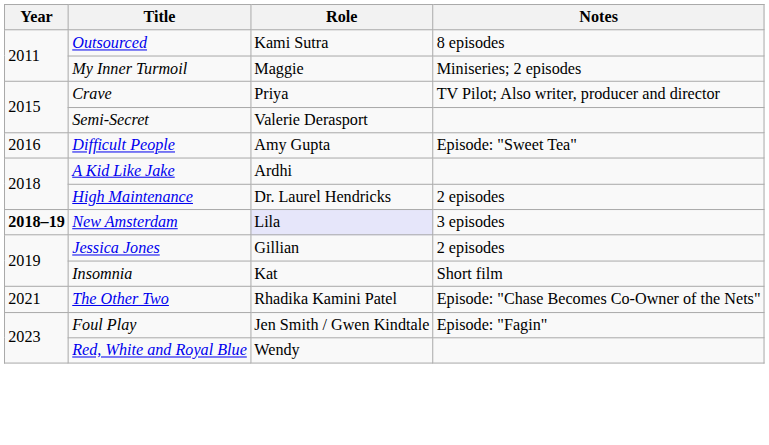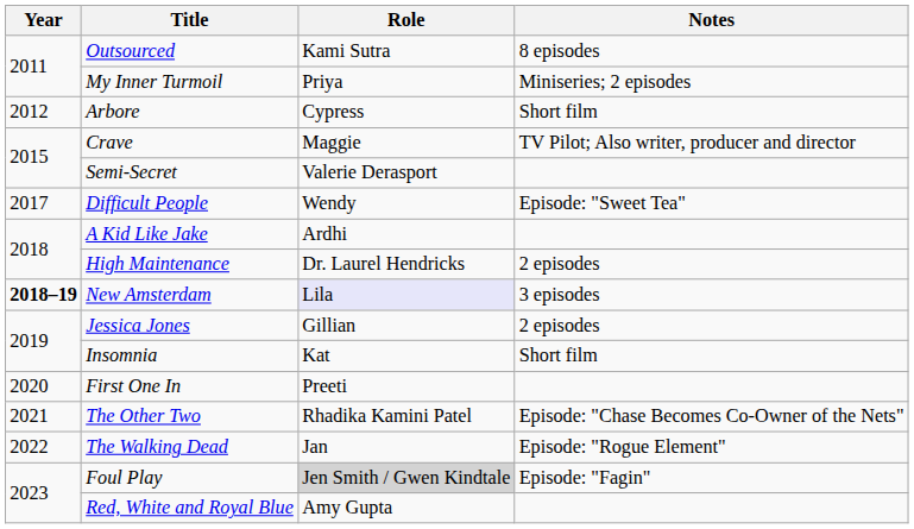My Inner Turmoil | Role: Maggie -> Priya
+ row: 2012 | Arbore | Cypress | Short film
Crave | Role: Priya -> Maggie
Difficult People | Year: 2016 -> 2017
Difficult People | Role: Amy Gupta -> Wendy
+ row: 2020 | First One In | Preeti
+ row: 2022 | The Walking Dead | Jan | Episode: "Rogue Element"
Foul Play | Role: no background -> lightgrey background
Red, White and Royal Blue | Role: Wendy -> Amy Gupta
